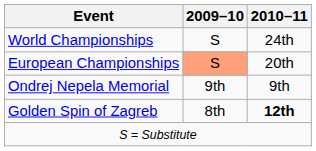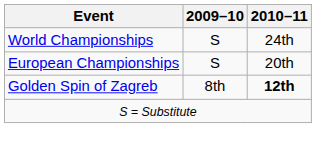European Championships | 2009–10: lightsalmon background -> no background
- row: Ondrej Nepela Memorial | 9th | 9th
